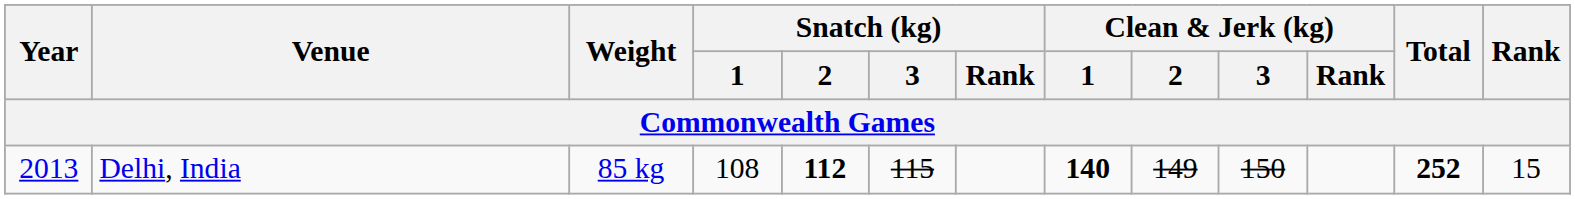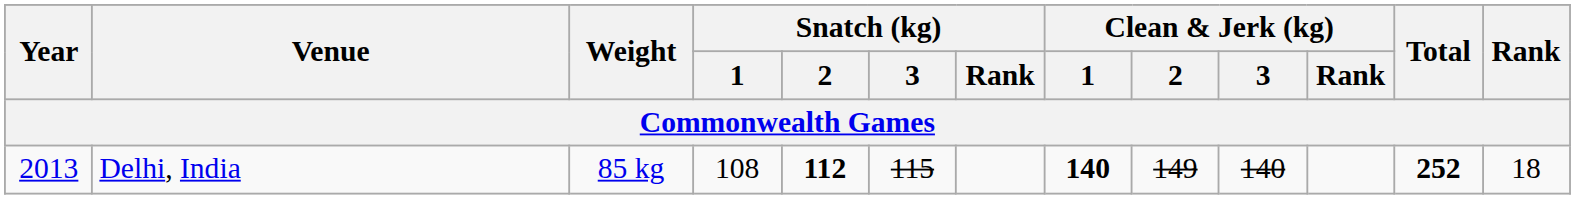Delhi, India | Clean & Jerk (kg) / 3: 150 -> 140
Delhi, India | Rank: 15 -> 18
